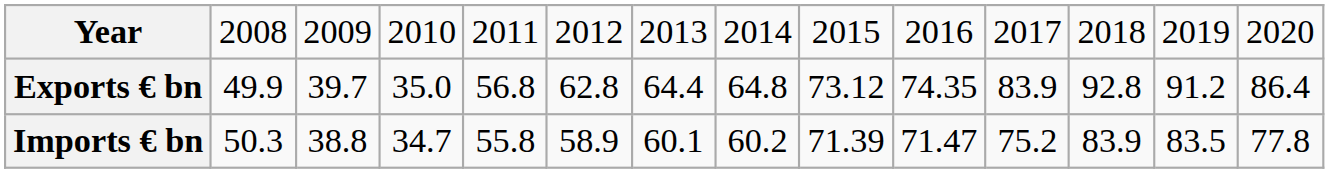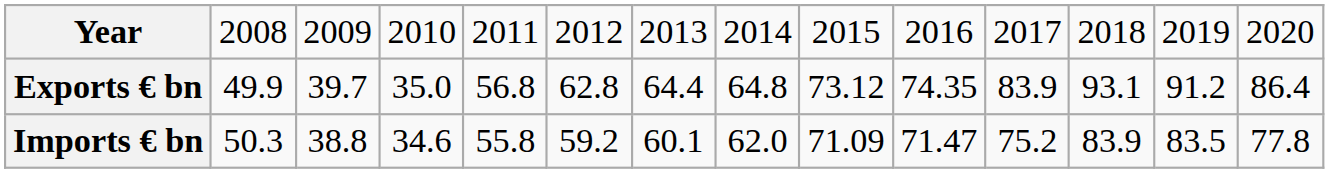Exports € bn | column 12: 92.8 -> 93.1
Imports € bn | column 4: 34.7 -> 34.6
Imports € bn | column 6: 58.9 -> 59.2
Imports € bn | column 8: 60.2 -> 62.0
Imports € bn | column 9: 71.39 -> 71.09
